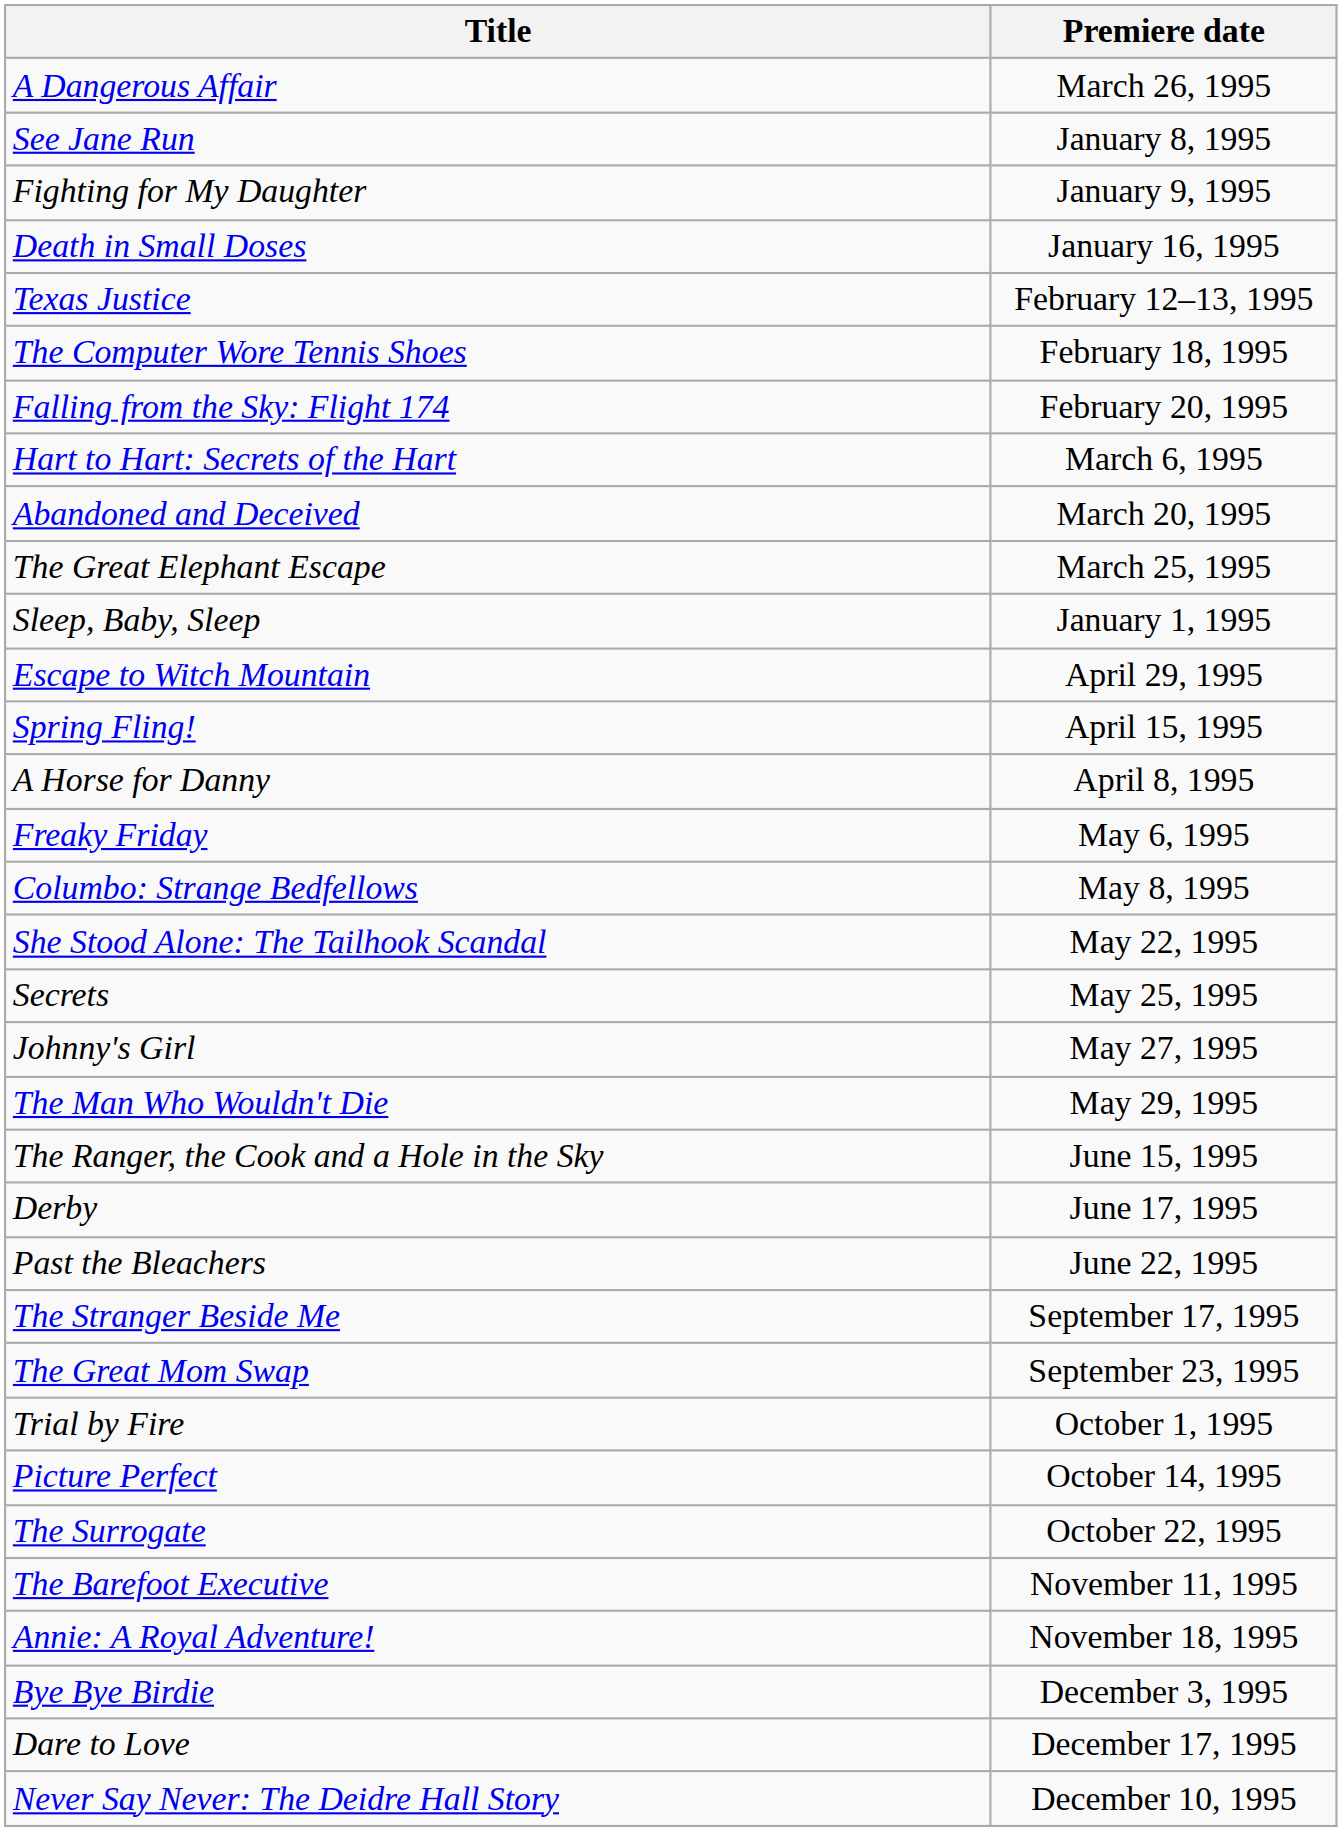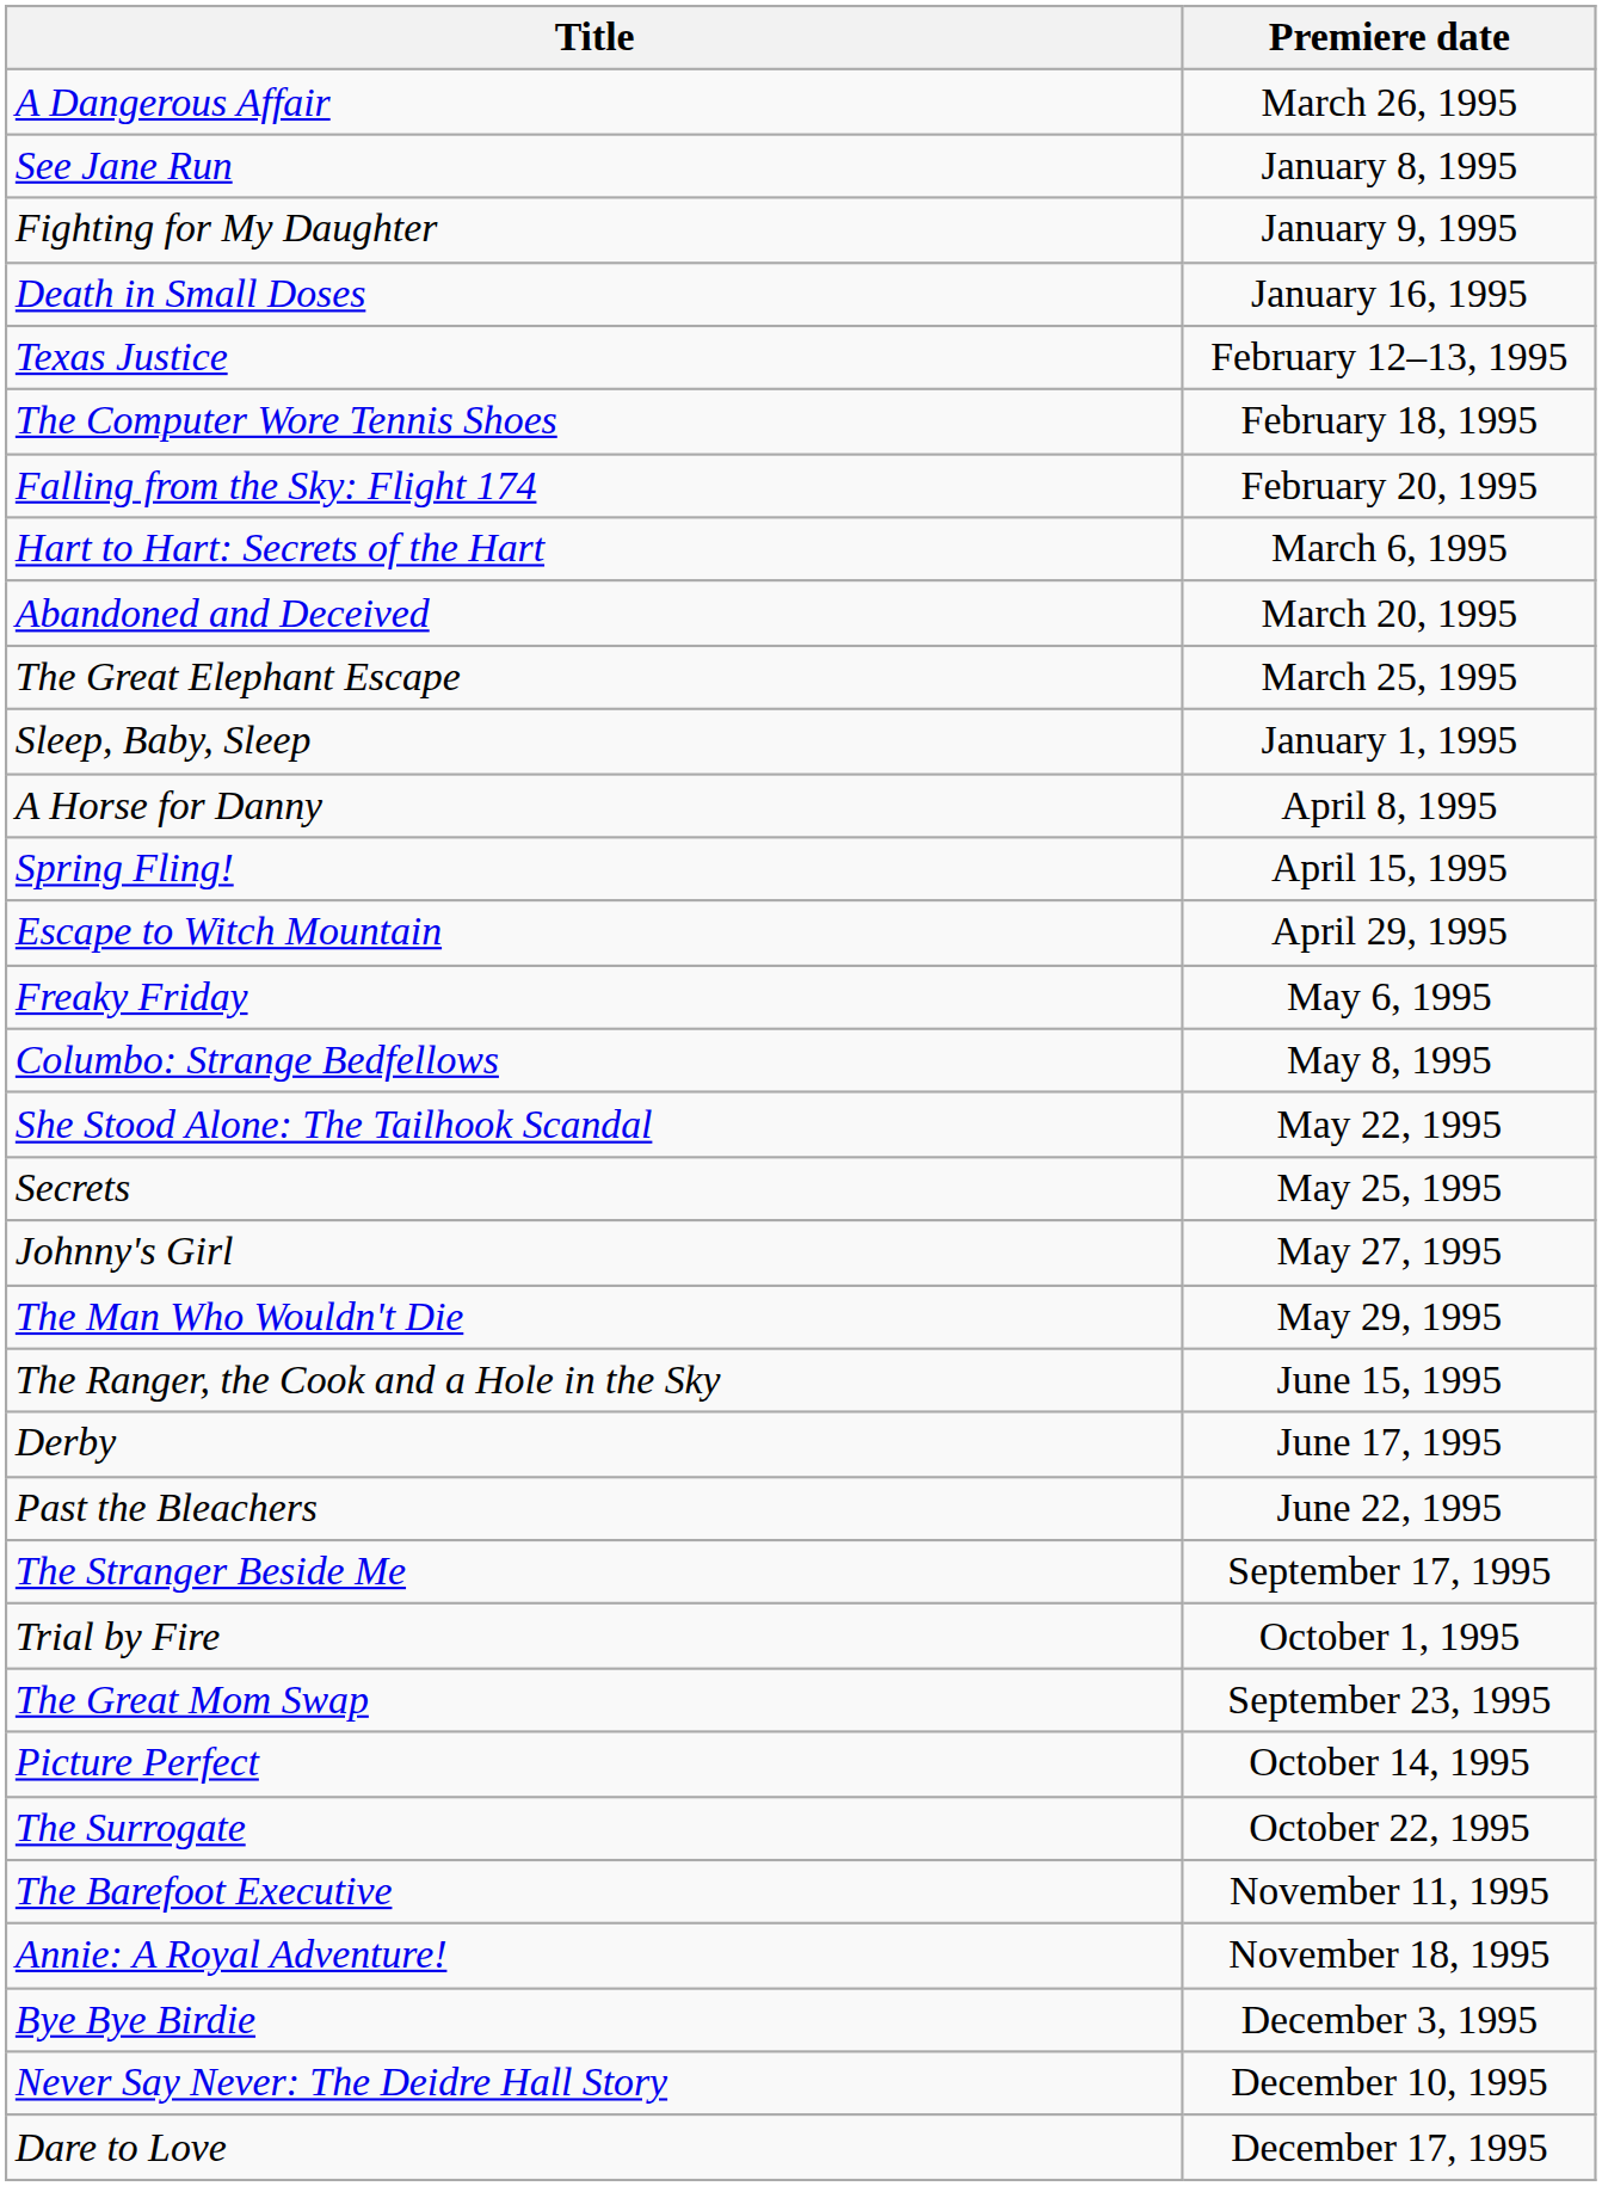rows swapped: A Horse for Danny <-> Escape to Witch Mountain
rows swapped: The Great Mom Swap <-> Trial by Fire
rows swapped: Never Say Never: The Deidre Hall Story <-> Dare to Love
